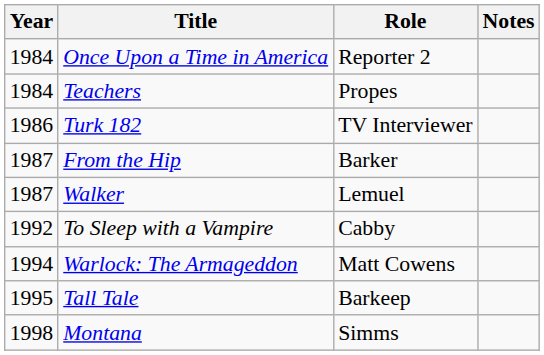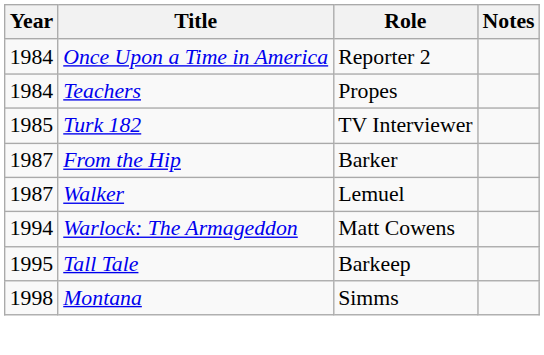Turk 182 | Year: 1986 -> 1985
- row: 1992 | To Sleep with a Vampire | Cabby
